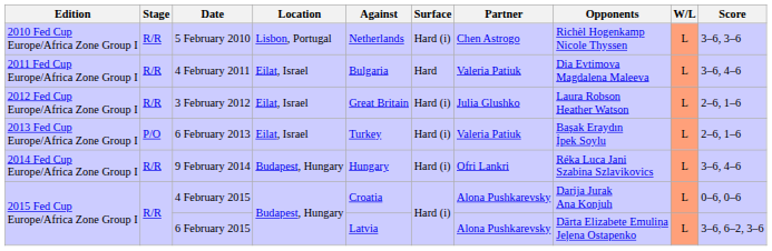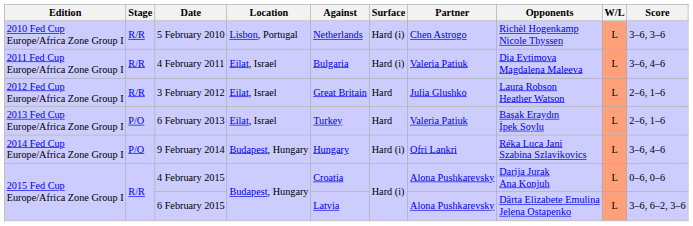4 February 2011 | Surface: Hard -> Hard (i)
3 February 2012 | Surface: Hard (i) -> Hard
6 February 2013 | Surface: Hard (i) -> Hard
9 February 2014 | Stage: R/R -> P/O
